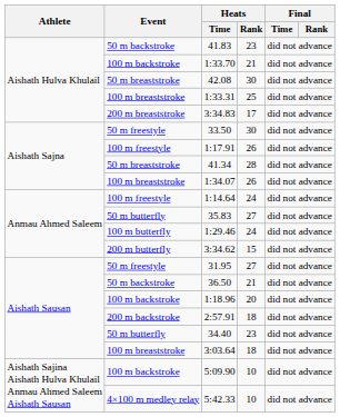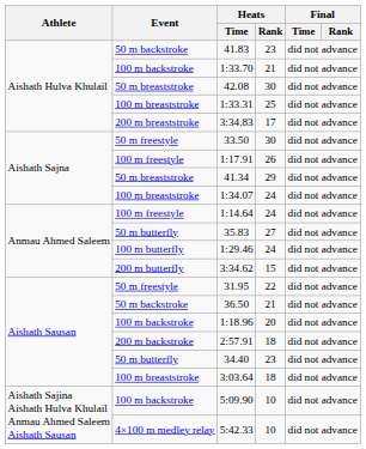41.34 | Heats / Rank: 28 -> 29
1:34.07 | Heats / Rank: 26 -> 24
31.95 | Heats / Rank: 27 -> 22
